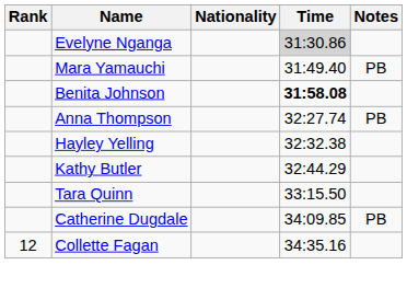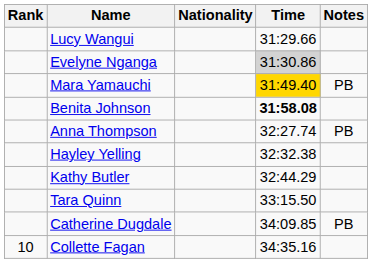+ row: Lucy Wangui | 31:29.66
Mara Yamauchi | Time: no background -> gold background
Collette Fagan | Rank: 12 -> 10
